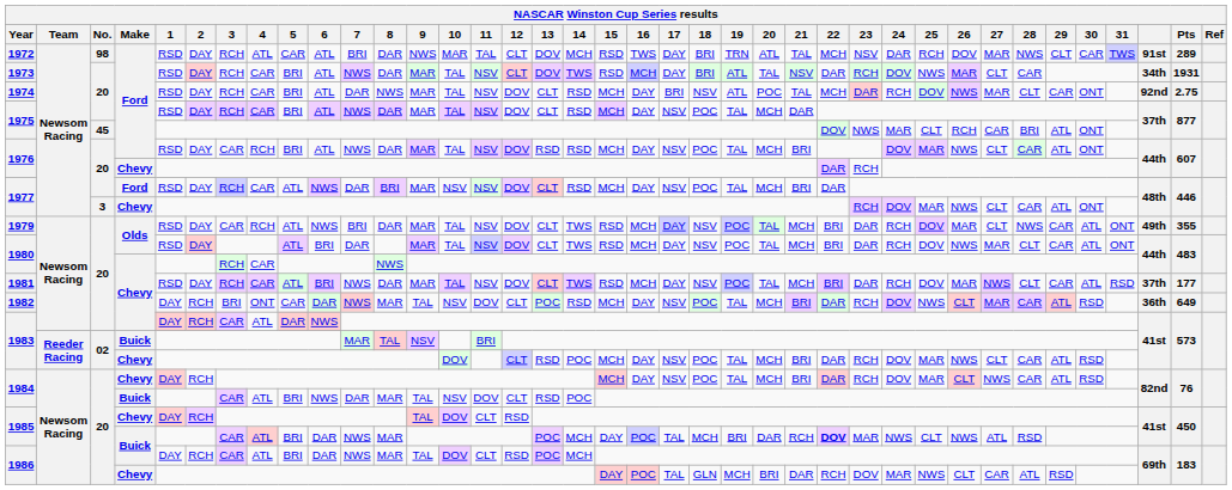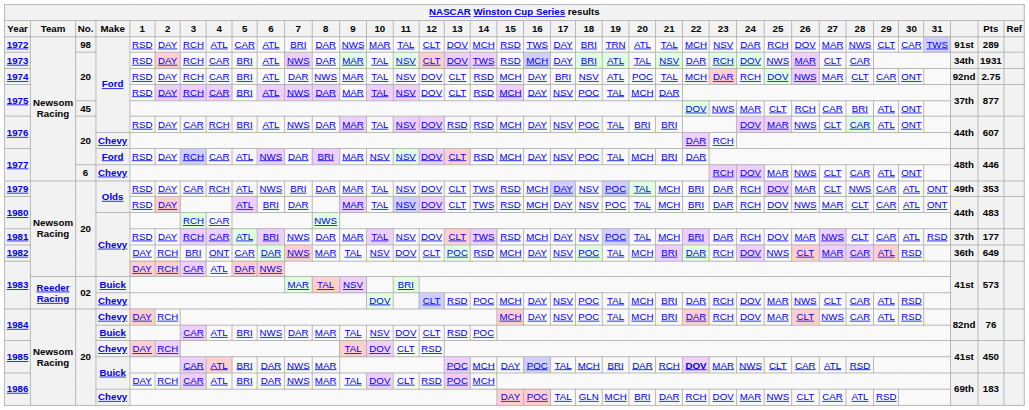1976 / Ford | 20: MCH -> BRI
1977 / Chevy | No.: 3 -> 6
1979 | Pts: 355 -> 353
1985 / Buick | 26: NWS -> CAR
